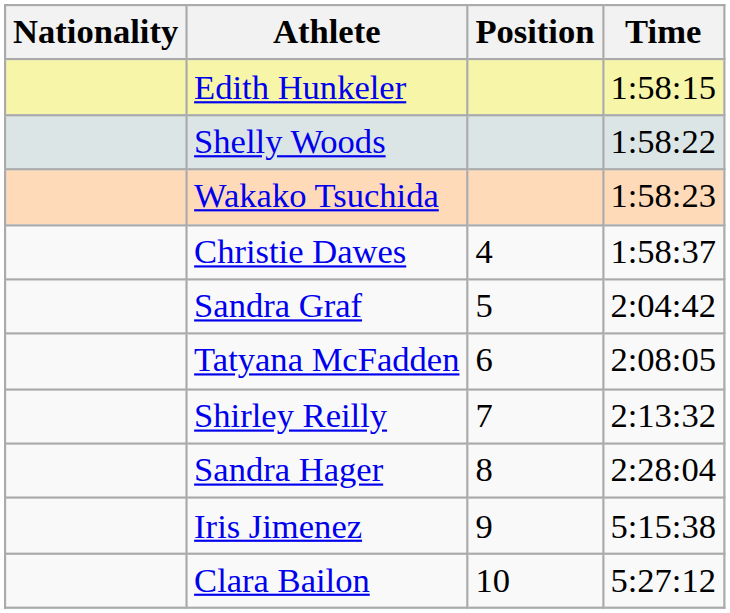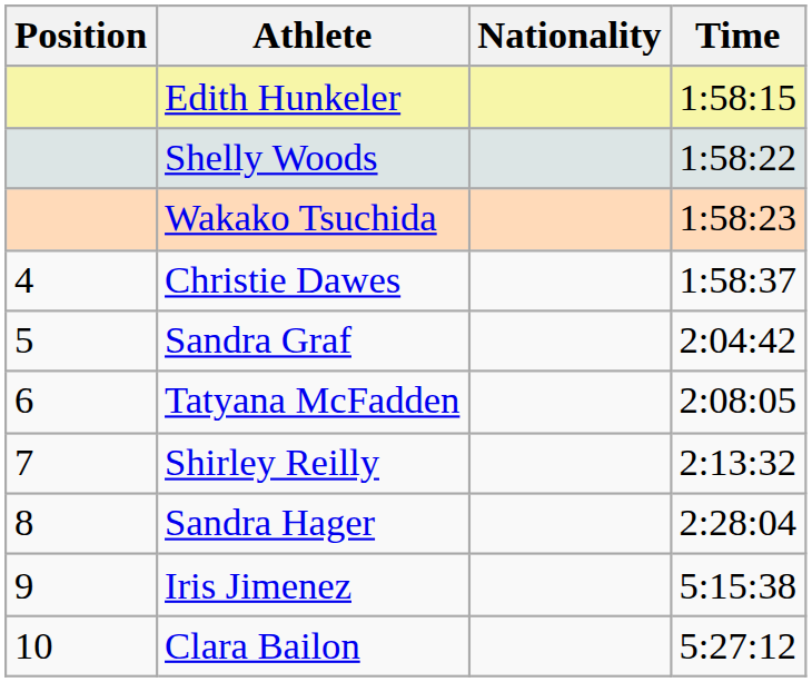columns swapped: Position <-> Nationality
